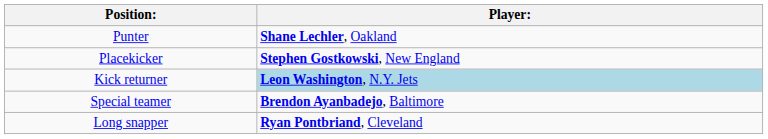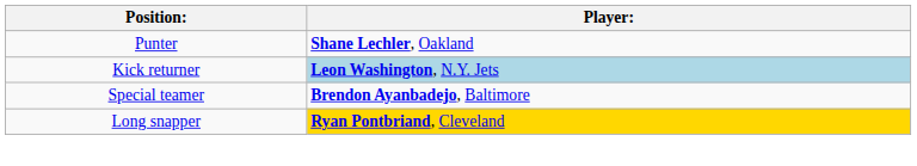- row: Placekicker | Stephen Gostkowski, New England
Long snapper | Player:: no background -> gold background
